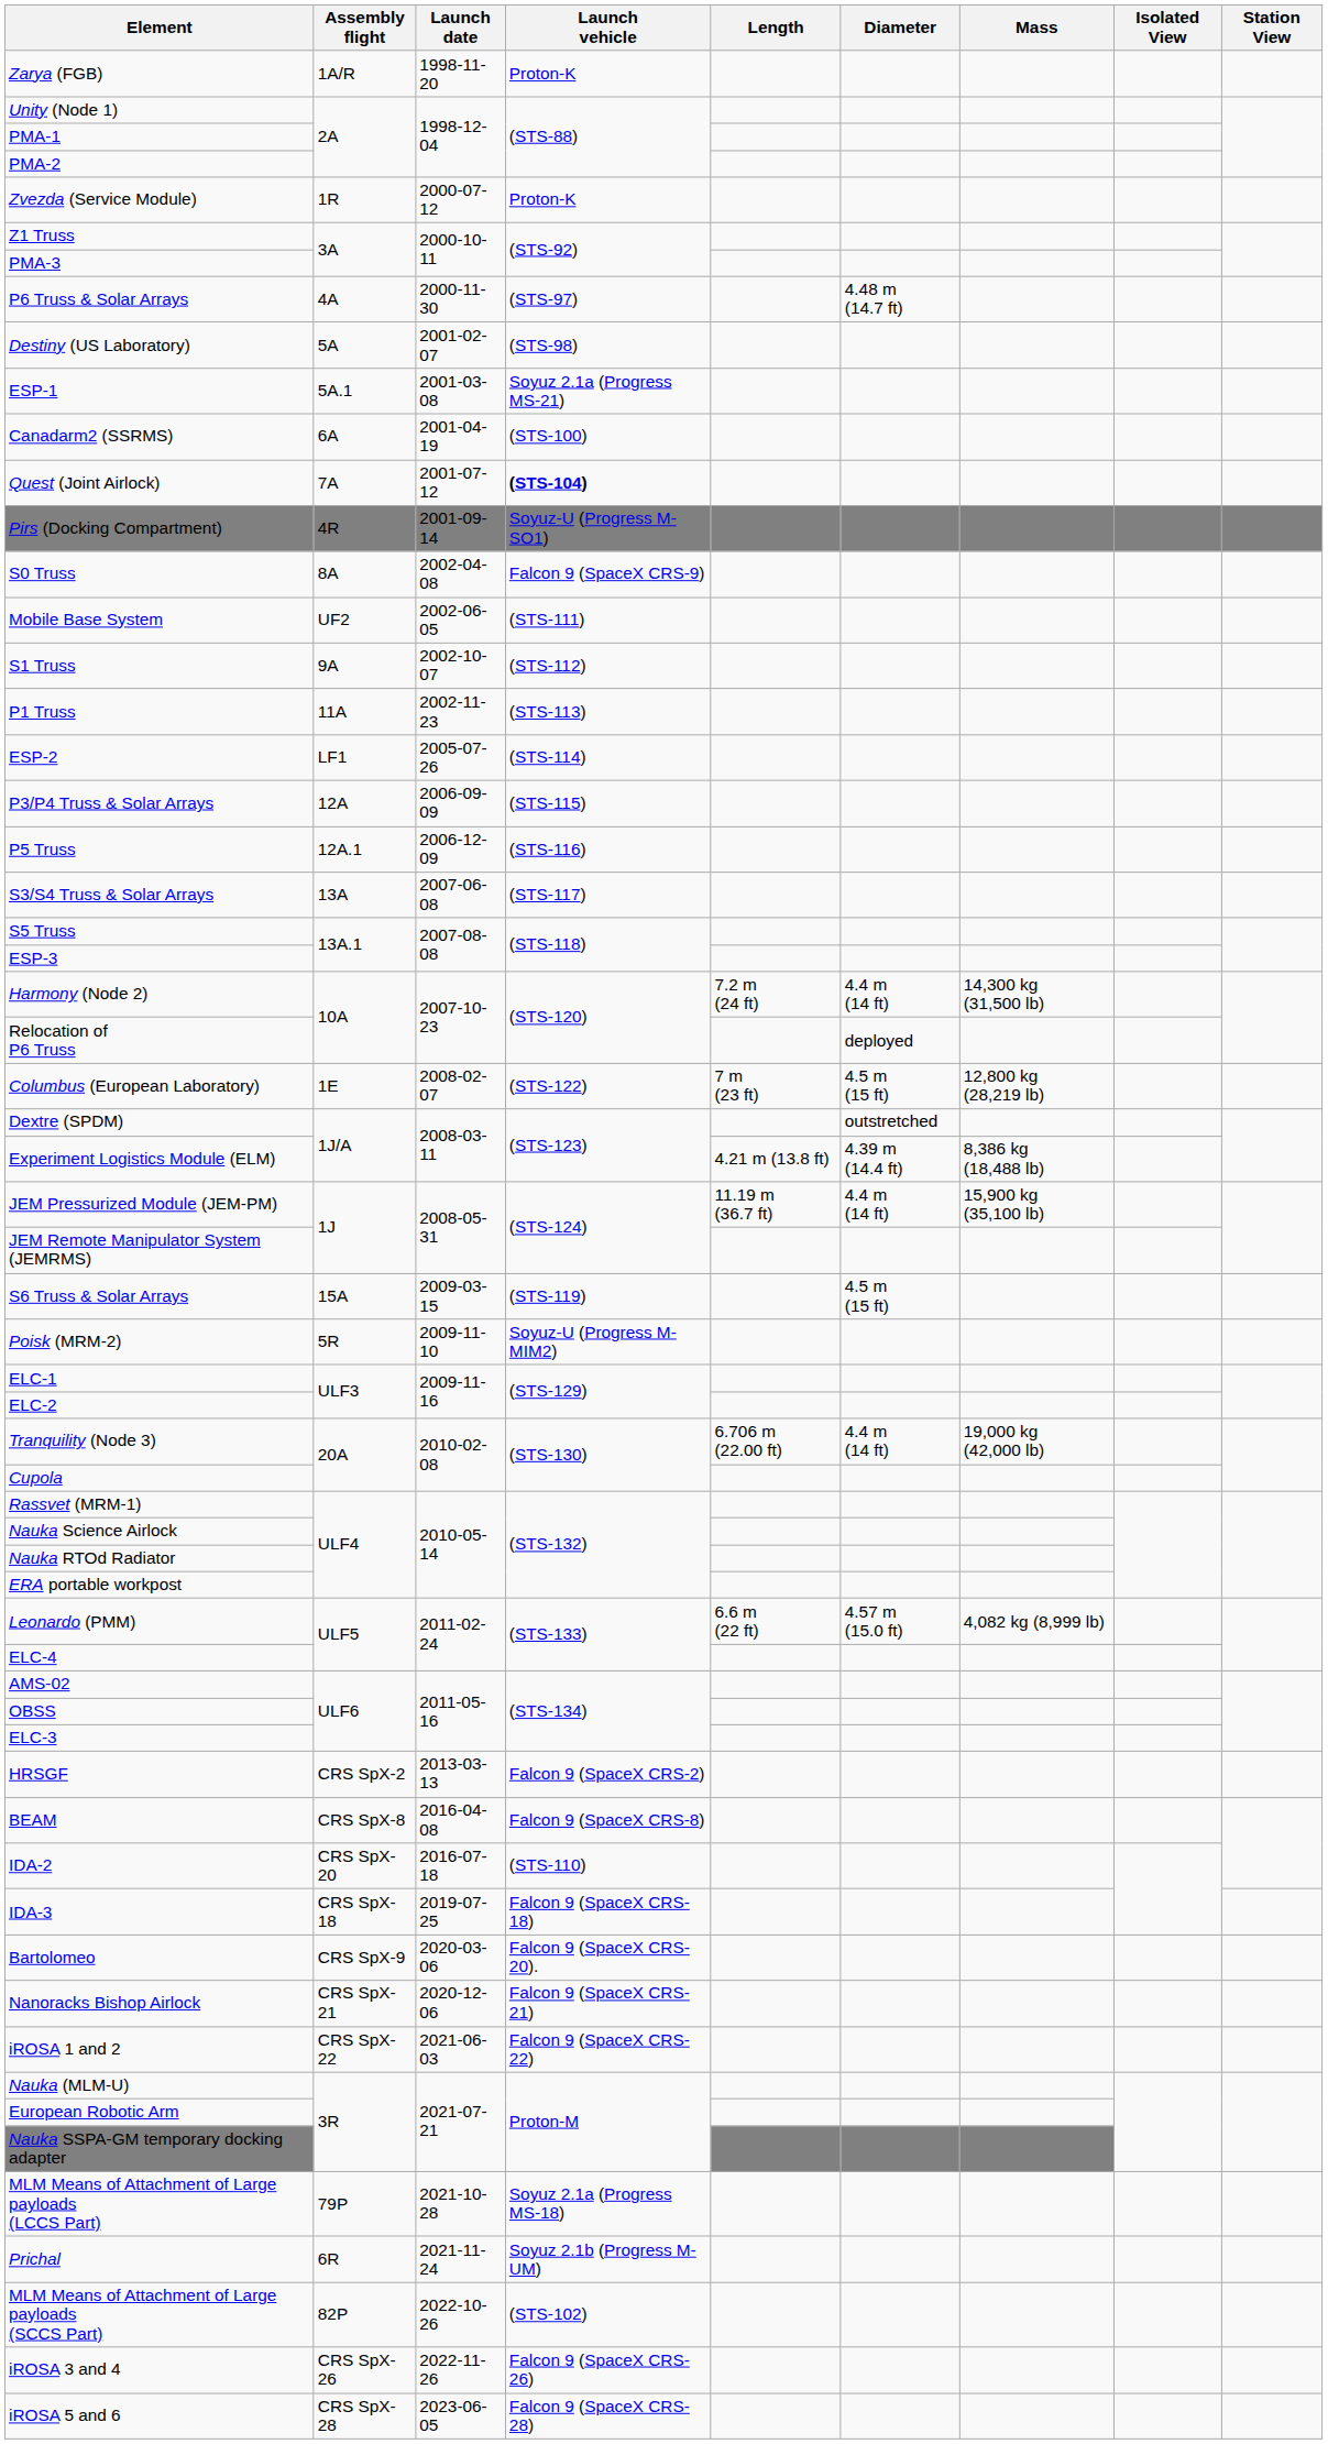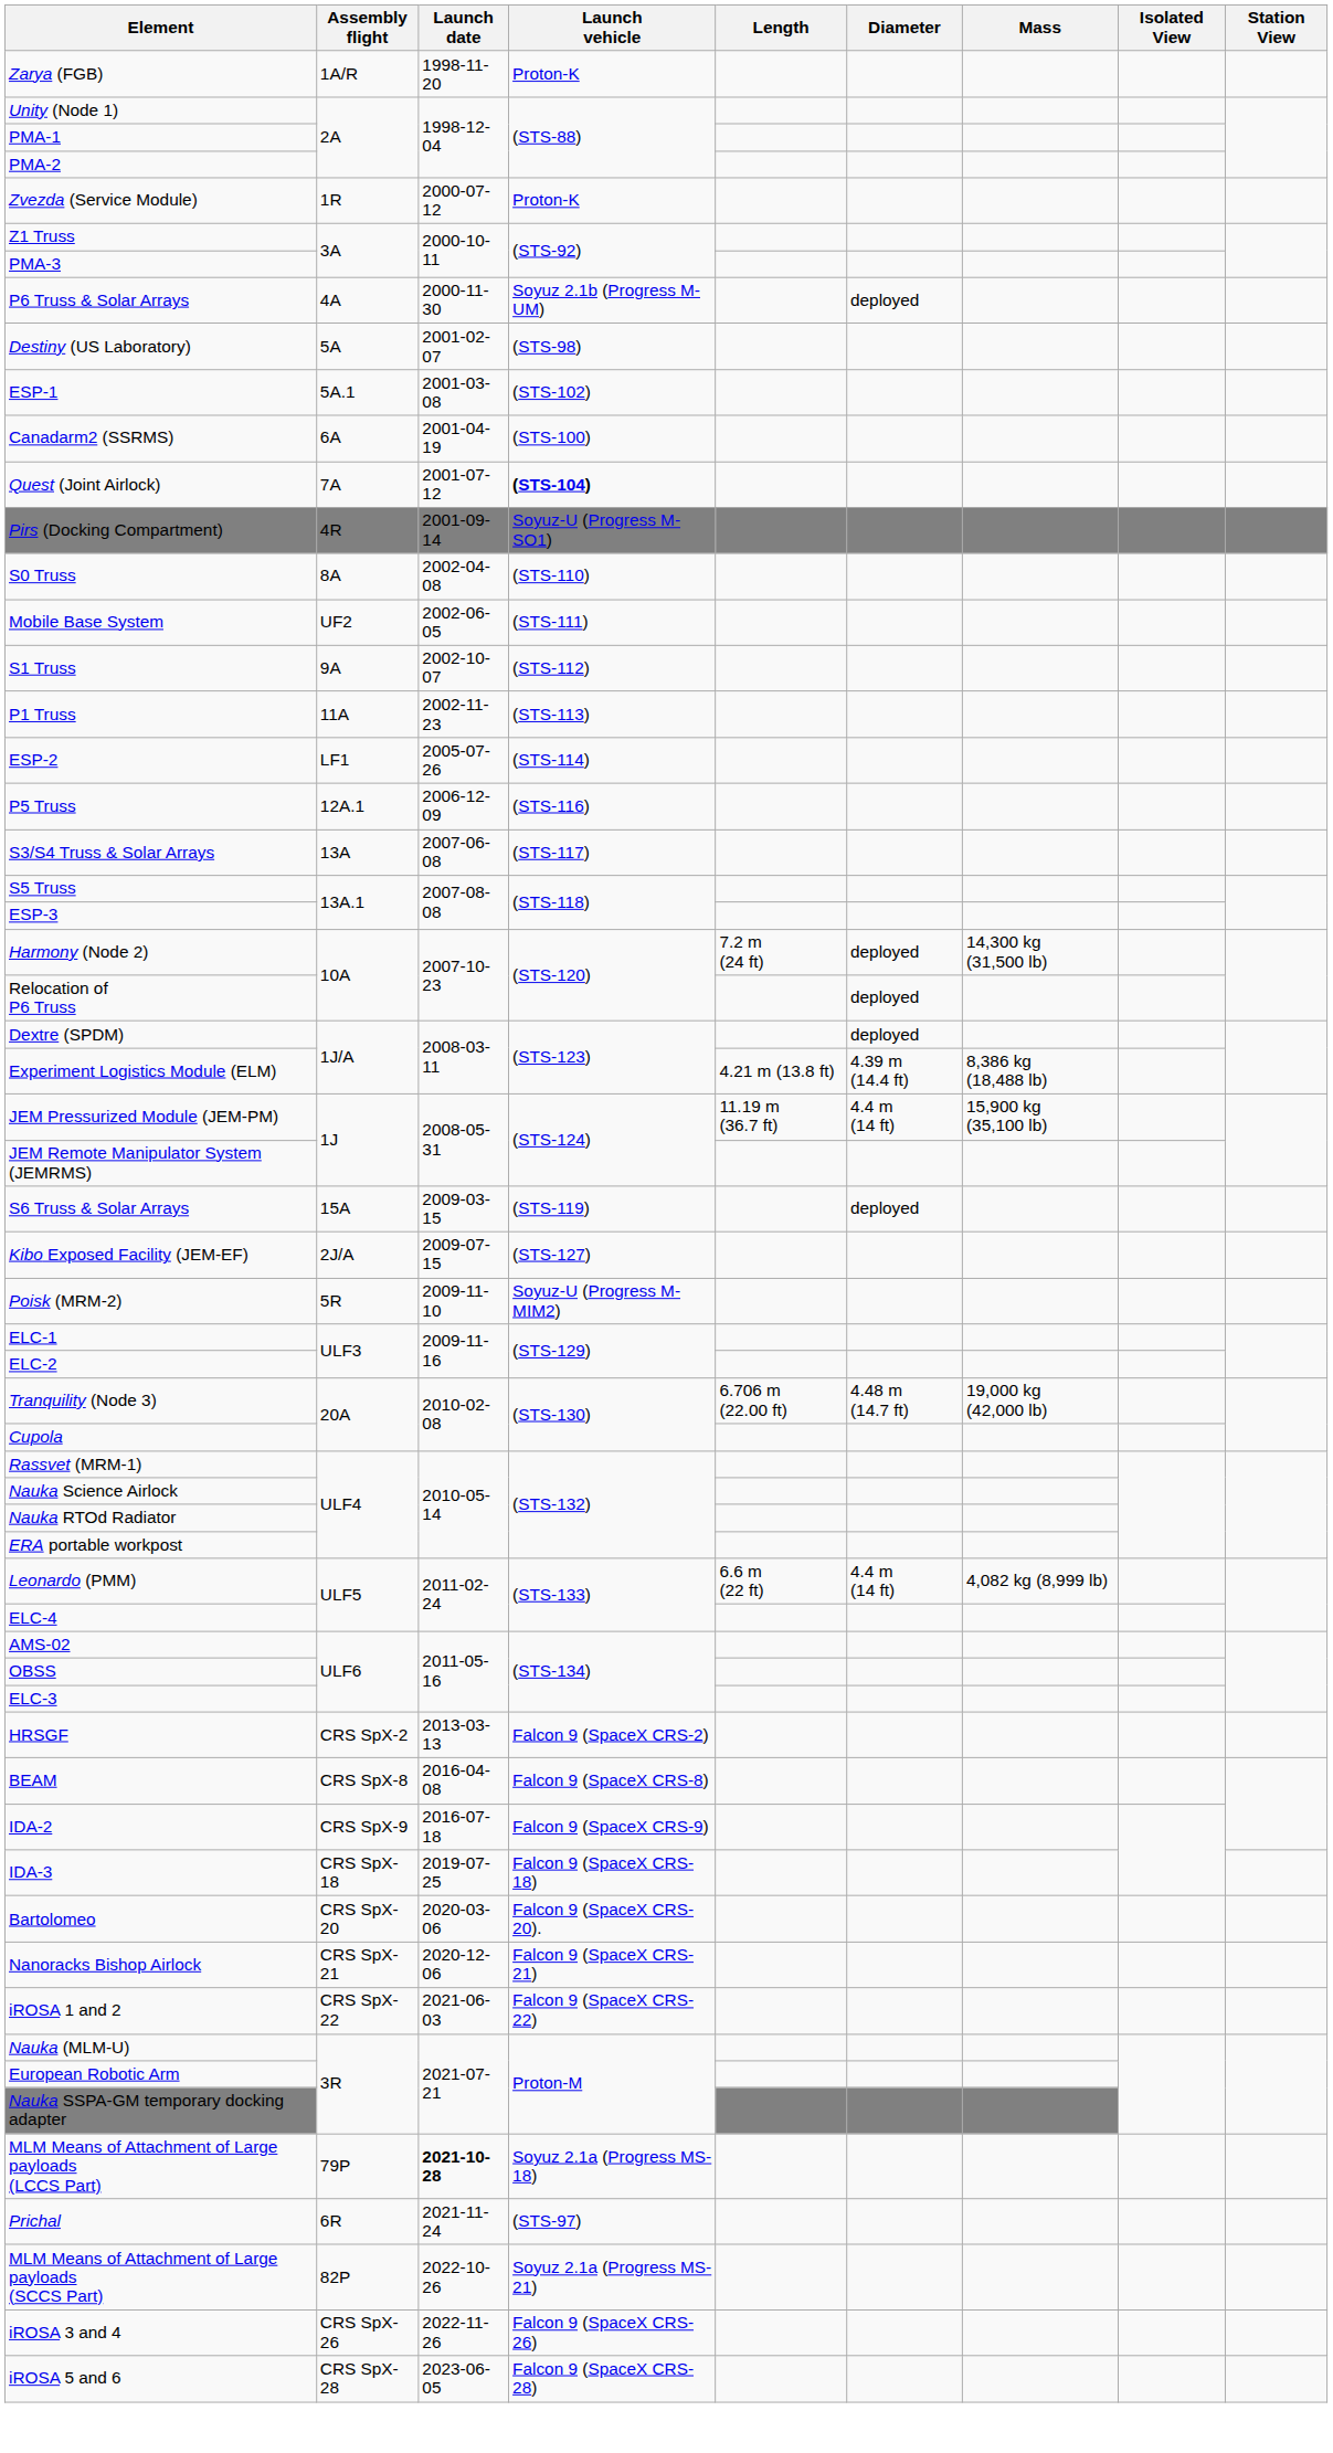P6 Truss & Solar Arrays | Launch vehicle: (STS-97) -> Soyuz 2.1b (Progress M-UM)
P6 Truss & Solar Arrays | Diameter: 4.48 m (14.7 ft) -> deployed
ESP-1 | Launch vehicle: Soyuz 2.1a (Progress MS-21) -> (STS-102)
S0 Truss | Launch vehicle: Falcon 9 (SpaceX CRS-9) -> (STS-110)
- row: P3/P4 Truss & Solar Arrays | 12A | 2006-09-09 | (STS-115)
Harmony (Node 2) | Diameter: 4.4 m (14 ft) -> deployed
- row: Columbus (European Laboratory) | 1E | 2008-02-07 | (STS-122) | 7 m (23 ft) | 4.5 m (15 ft) | 12,800 kg (28,219 lb)
Dextre (SPDM) | Diameter: outstretched -> deployed
S6 Truss & Solar Arrays | Diameter: 4.5 m (15 ft) -> deployed
+ row: Kibo Exposed Facility (JEM-EF) | 2J/A | 2009-07-15 | (STS-127)
Tranquility (Node 3) | Diameter: 4.4 m (14 ft) -> 4.48 m (14.7 ft)
Leonardo (PMM) | Diameter: 4.57 m (15.0 ft) -> 4.4 m (14 ft)
IDA-2 | Assembly flight: CRS SpX-20 -> CRS SpX-9
IDA-2 | Launch vehicle: (STS-110) -> Falcon 9 (SpaceX CRS-9)
Bartolomeo | Assembly flight: CRS SpX-9 -> CRS SpX-20
MLM Means of Attachment of Large payloads (LCCS Part) | Launch date: normal -> bold
Prichal | Launch vehicle: Soyuz 2.1b (Progress M-UM) -> (STS-97)
MLM Means of Attachment of Large payloads (SCCS Part) | Launch vehicle: (STS-102) -> Soyuz 2.1a (Progress MS-21)
